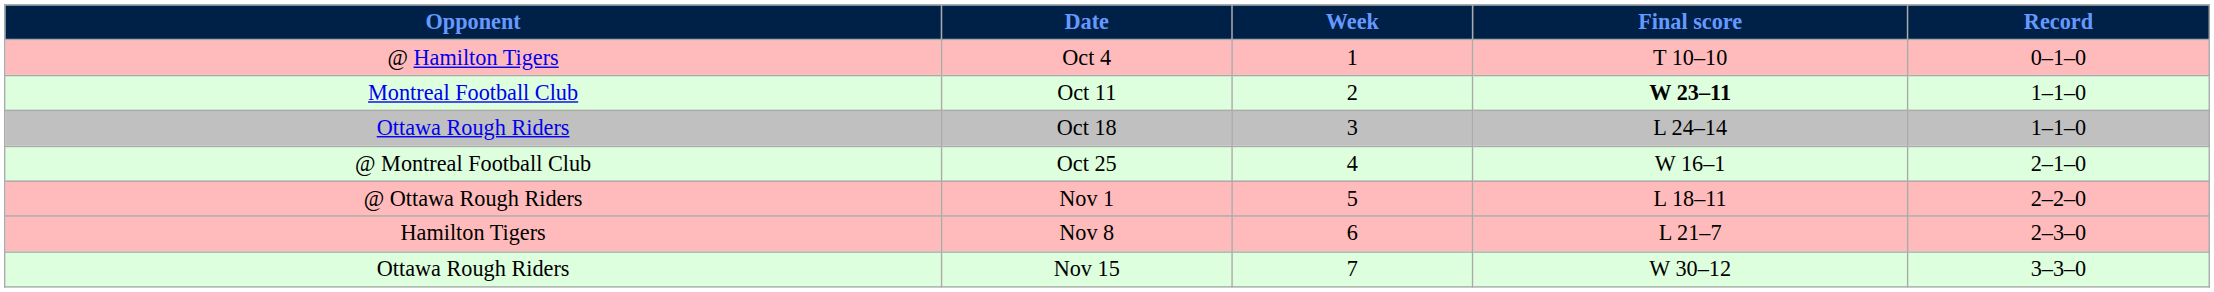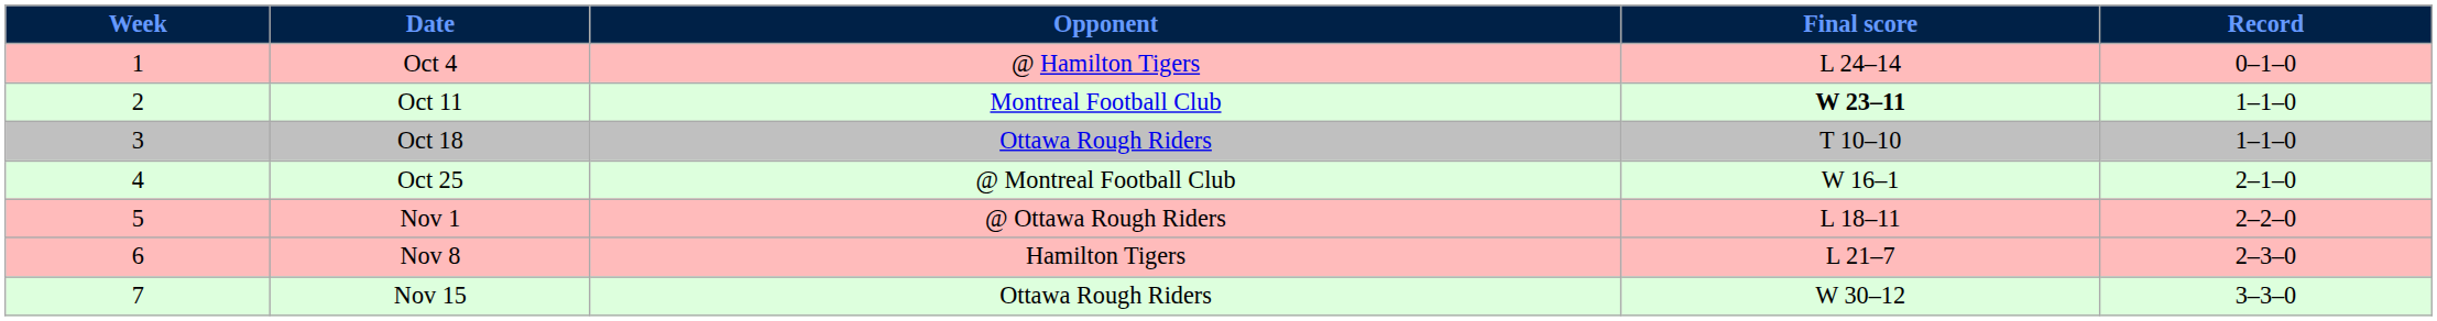columns swapped: Week <-> Opponent
Oct 4 | Final score: T 10–10 -> L 24–14
Oct 18 | Final score: L 24–14 -> T 10–10
